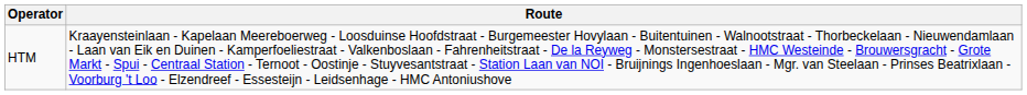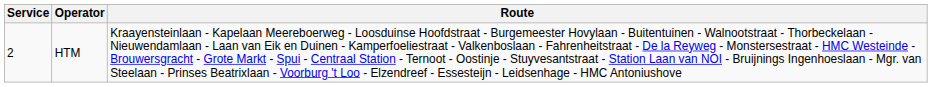+ column: Service | 2
